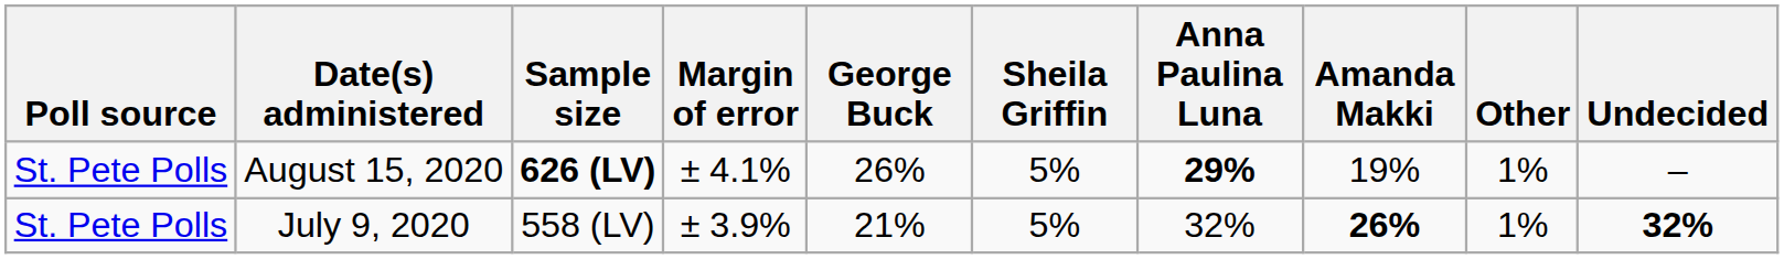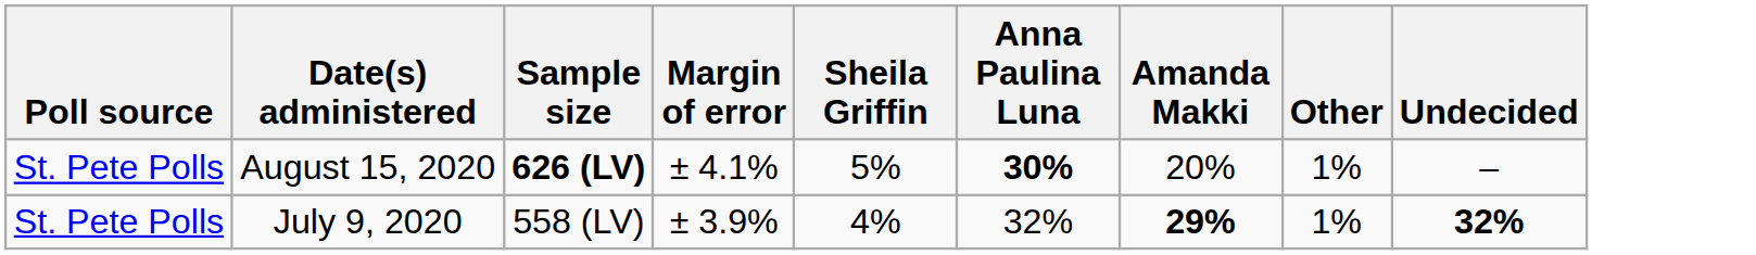- column: George Buck | 26% | 21%
August 15, 2020 | Anna Paulina Luna: 29% -> 30%
August 15, 2020 | Amanda Makki: 19% -> 20%
July 9, 2020 | Sheila Griffin: 5% -> 4%
July 9, 2020 | Amanda Makki: 26% -> 29%
